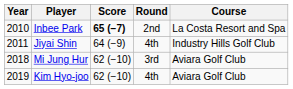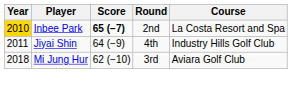Inbee Park | Year: no background -> gold background
- row: 2019 | Kim Hyo-joo | 62 (−10) | 4th | Aviara Golf Club
